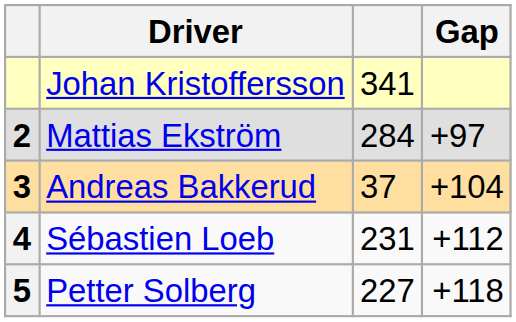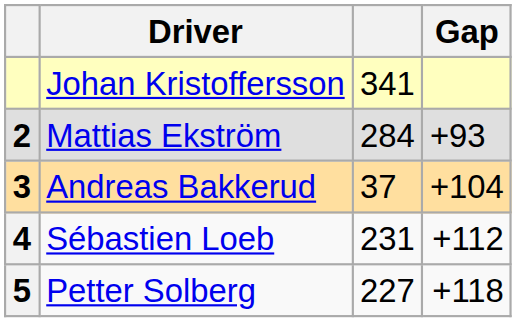Mattias Ekström | Gap: +97 -> +93
